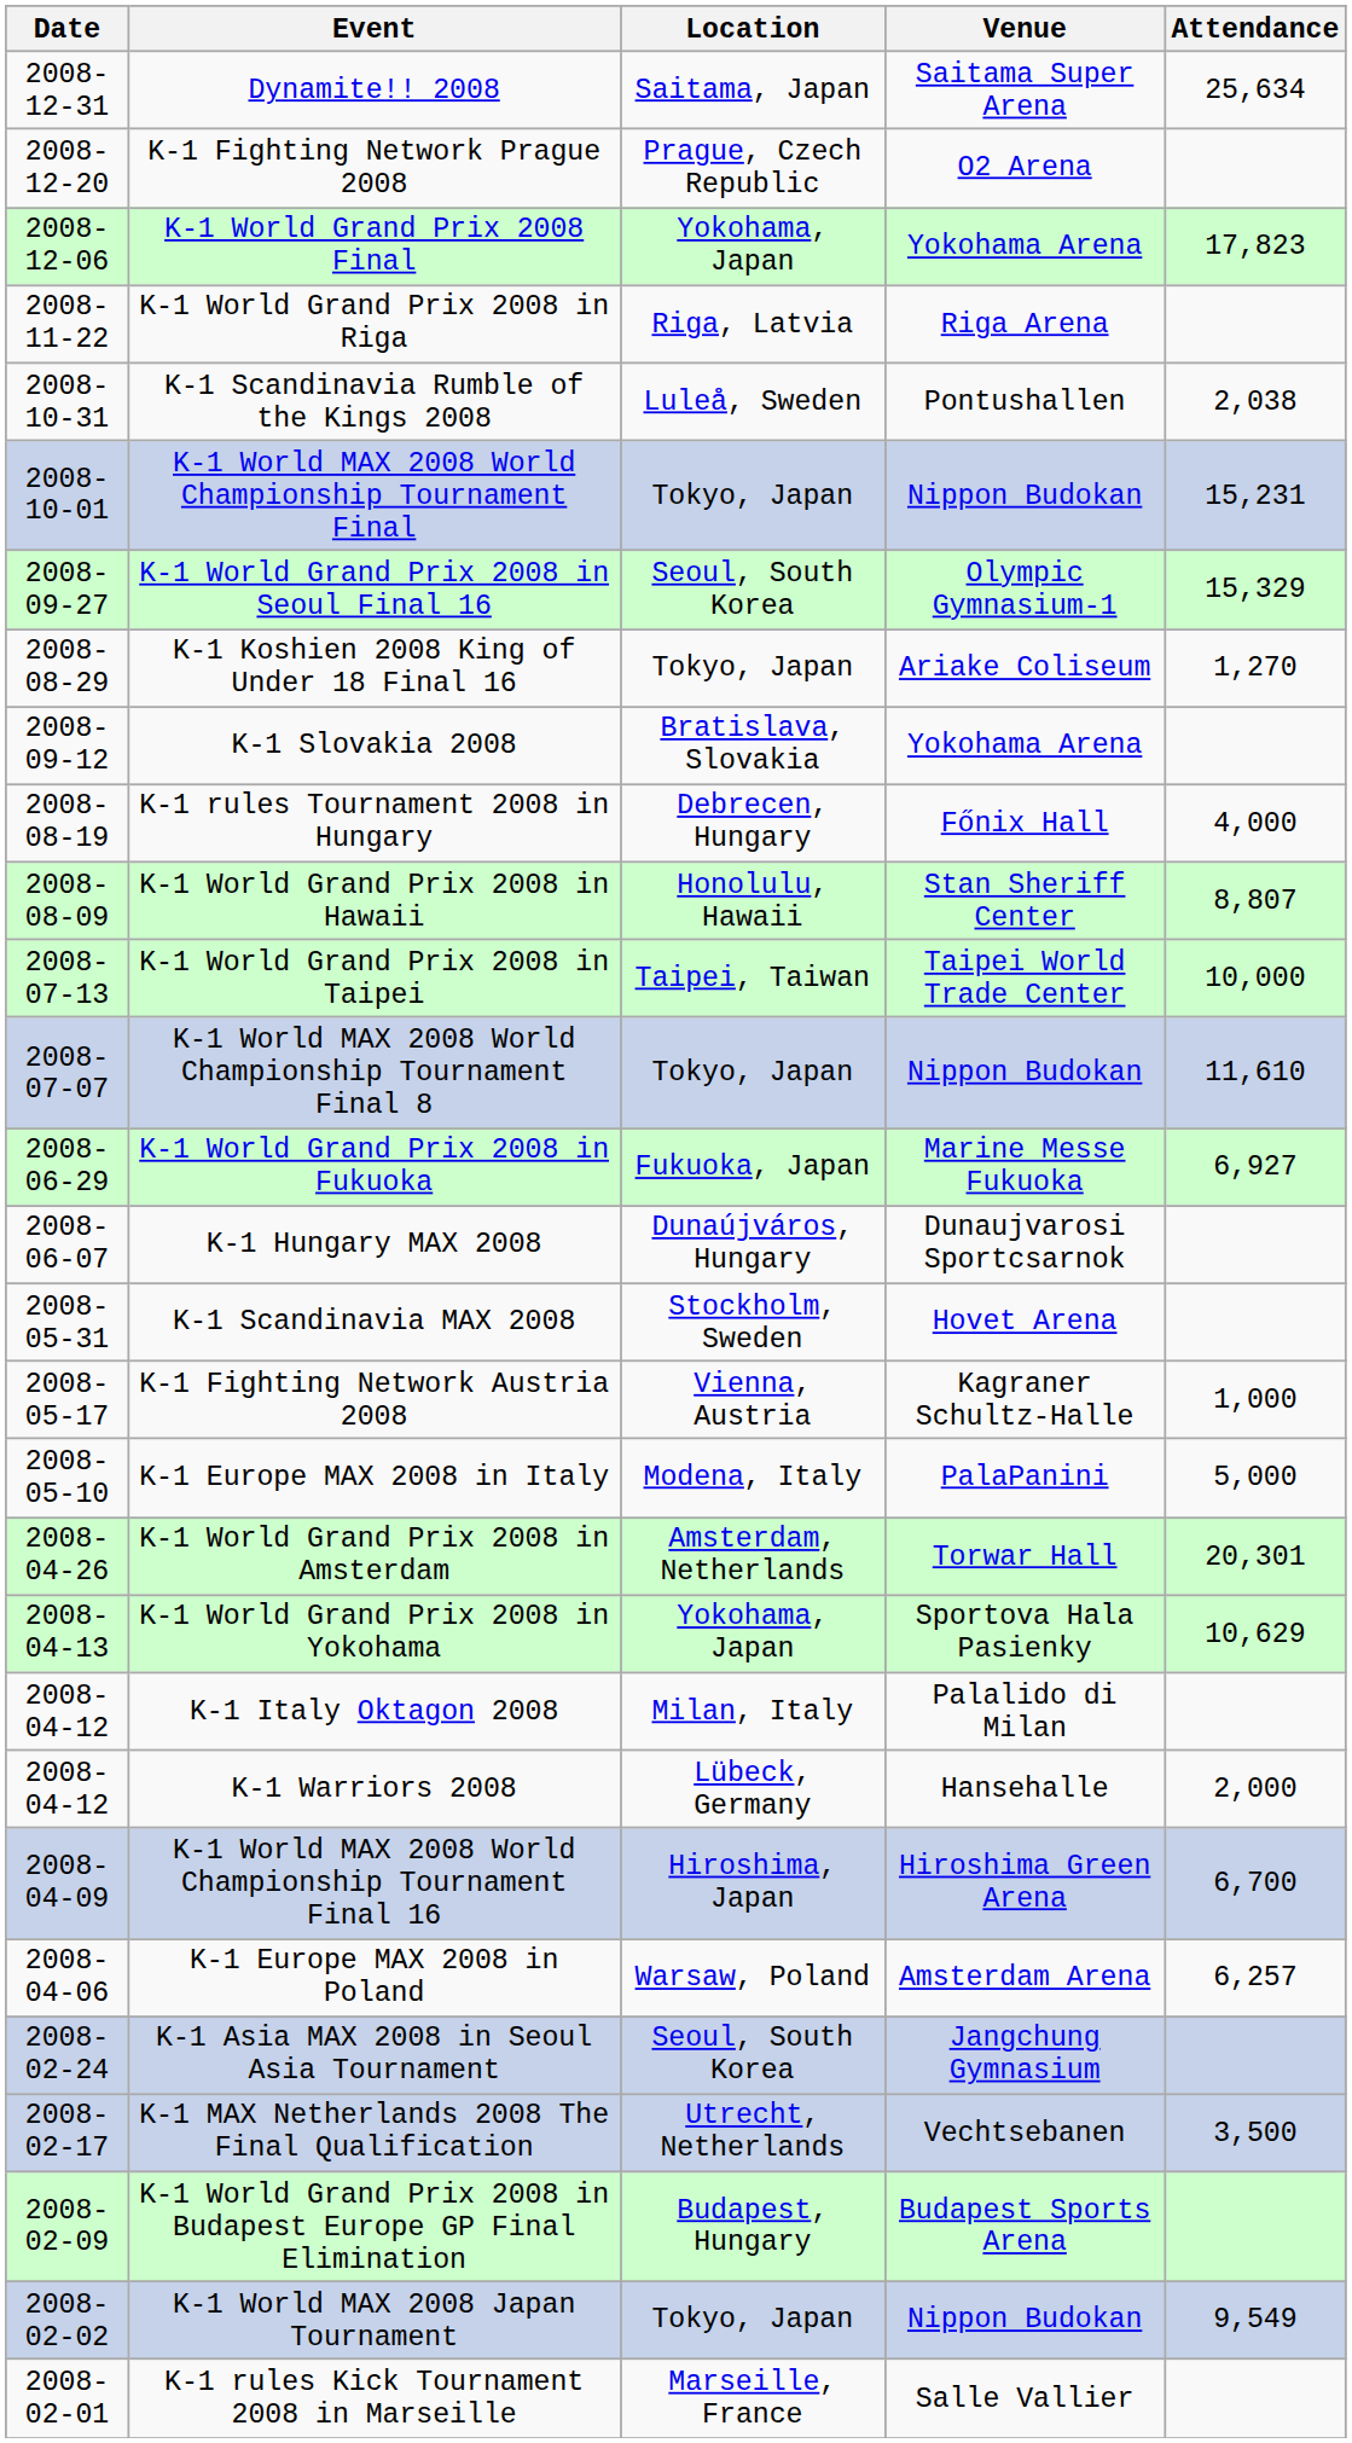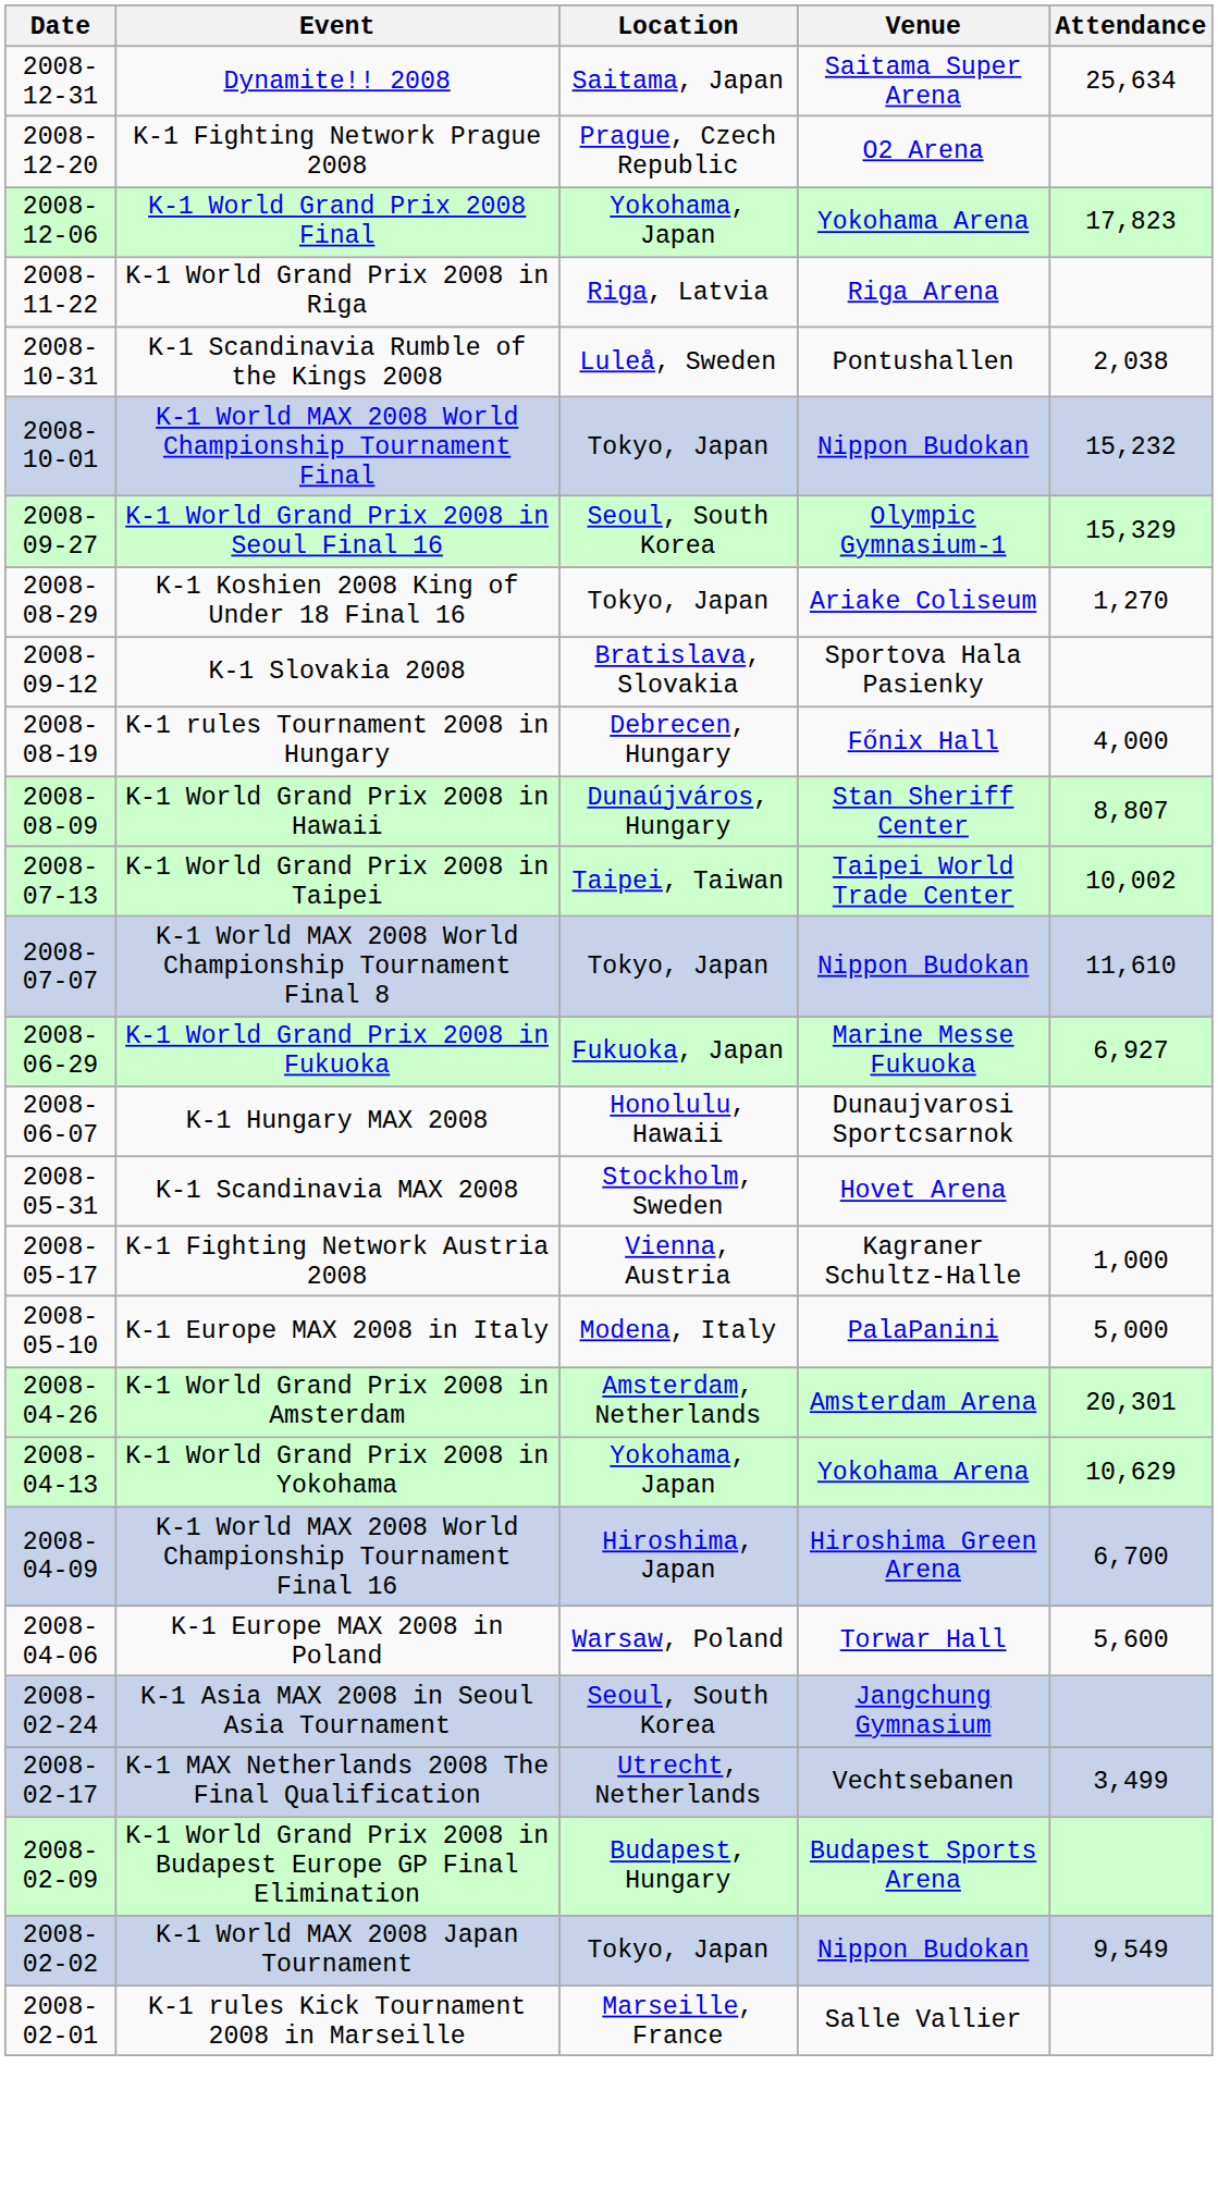K-1 World MAX 2008 World Championship Tournament Final | Attendance: 15,231 -> 15,232
K-1 Slovakia 2008 | Venue: Yokohama Arena -> Sportova Hala Pasienky
K-1 World Grand Prix 2008 in Hawaii | Location: Honolulu, Hawaii -> Dunaújváros, Hungary
K-1 World Grand Prix 2008 in Taipei | Attendance: 10,000 -> 10,002
K-1 Hungary MAX 2008 | Location: Dunaújváros, Hungary -> Honolulu, Hawaii
K-1 World Grand Prix 2008 in Amsterdam | Venue: Torwar Hall -> Amsterdam Arena
K-1 World Grand Prix 2008 in Yokohama | Venue: Sportova Hala Pasienky -> Yokohama Arena
- row: 2008-04-12 | K-1 Italy Oktagon 2008 | Milan, Italy | Palalido di Milan
- row: 2008-04-12 | K-1 Warriors 2008 | Lübeck, Germany | Hansehalle | 2,000
K-1 Europe MAX 2008 in Poland | Venue: Amsterdam Arena -> Torwar Hall
K-1 Europe MAX 2008 in Poland | Attendance: 6,257 -> 5,600
K-1 MAX Netherlands 2008 The Final Qualification | Attendance: 3,500 -> 3,499
